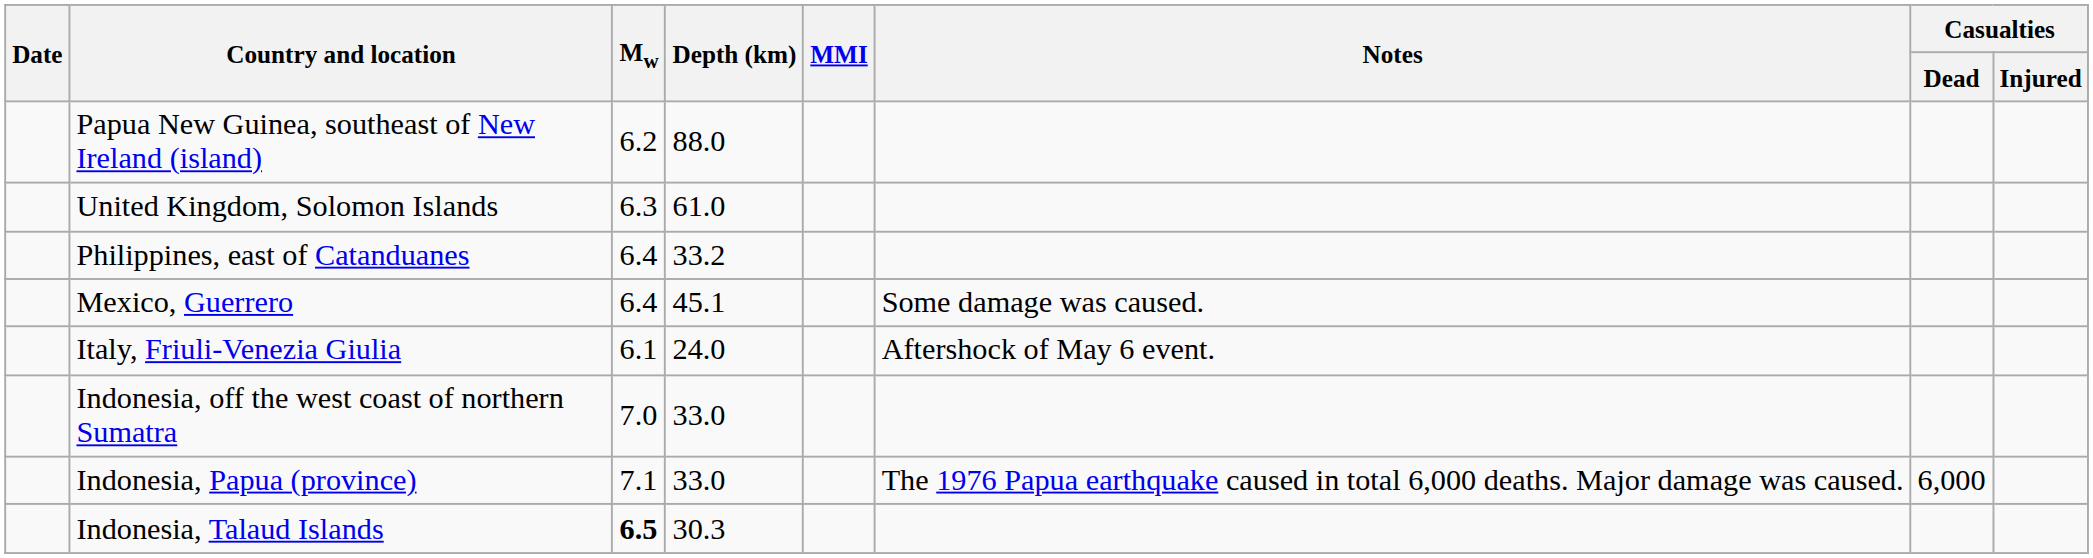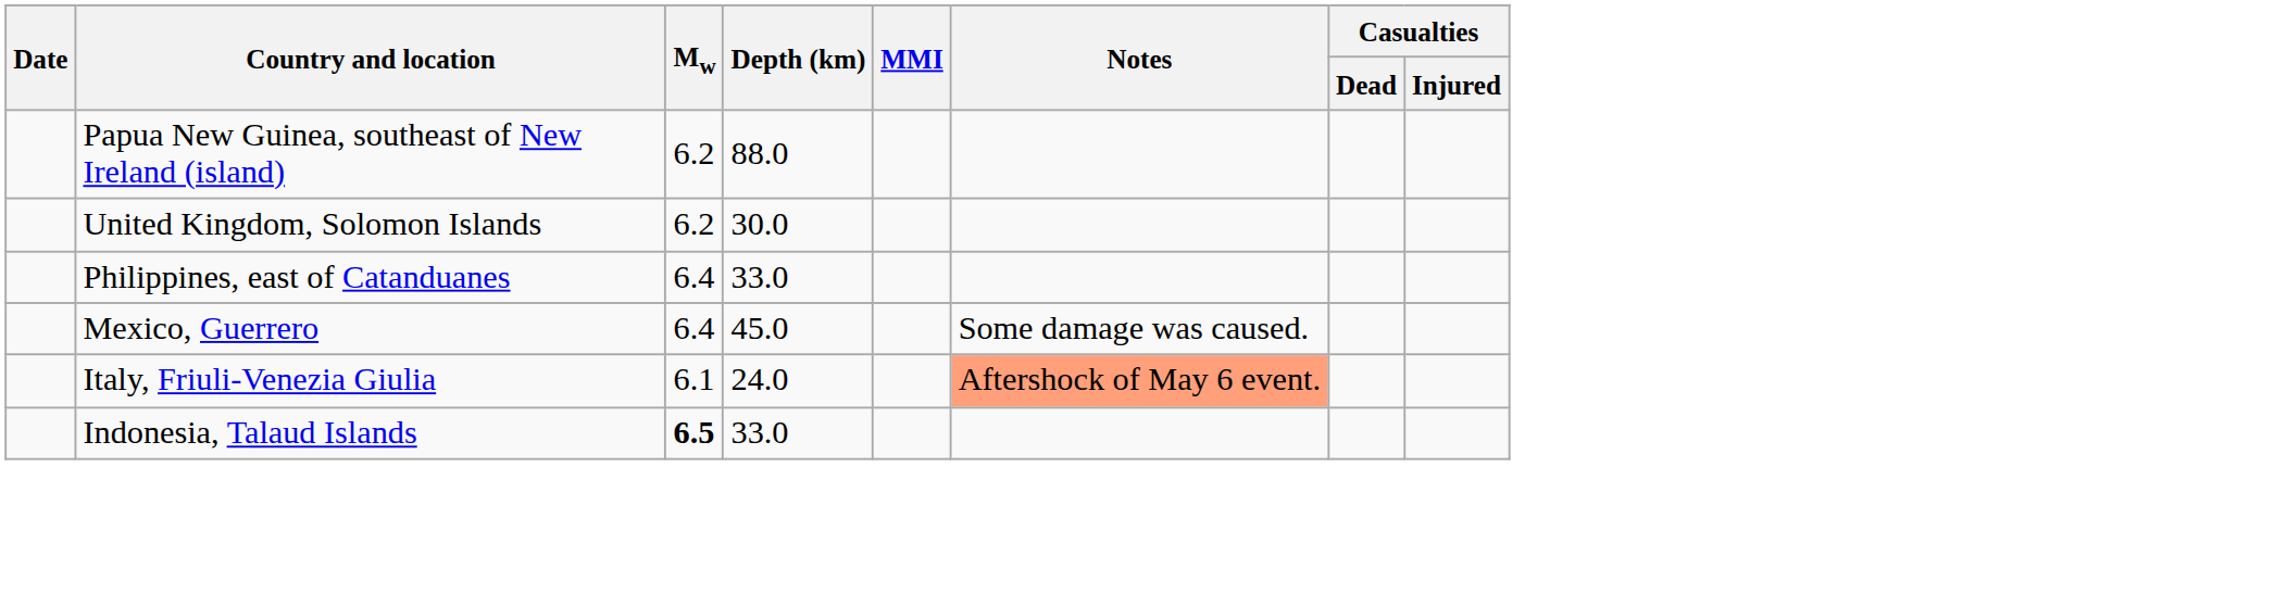United Kingdom, Solomon Islands | Mw: 6.3 -> 6.2
United Kingdom, Solomon Islands | Depth (km): 61.0 -> 30.0
Philippines, east of Catanduanes | Depth (km): 33.2 -> 33.0
Mexico, Guerrero | Depth (km): 45.1 -> 45.0
Italy, Friuli-Venezia Giulia | Notes: no background -> lightsalmon background
- row: Indonesia, off the west coast of northern Sumatra | 7.0 | 33.0
- row: Indonesia, Papua (province) | 7.1 | 33.0 | The 1976 Papua earthquake caused in total 6,000 deaths. Major damage was caused. | 6,000
Indonesia, Talaud Islands | Depth (km): 30.3 -> 33.0
